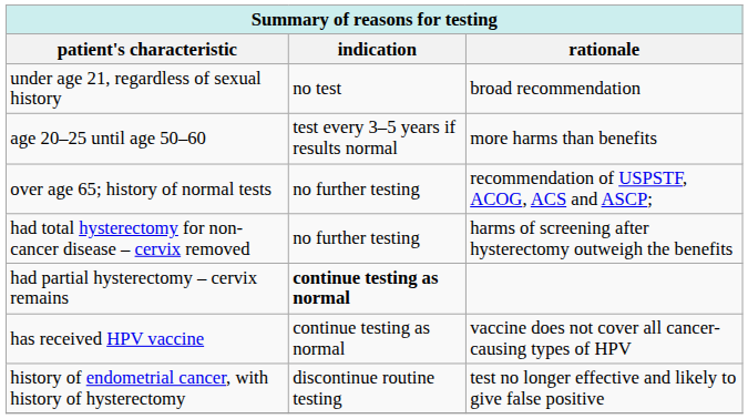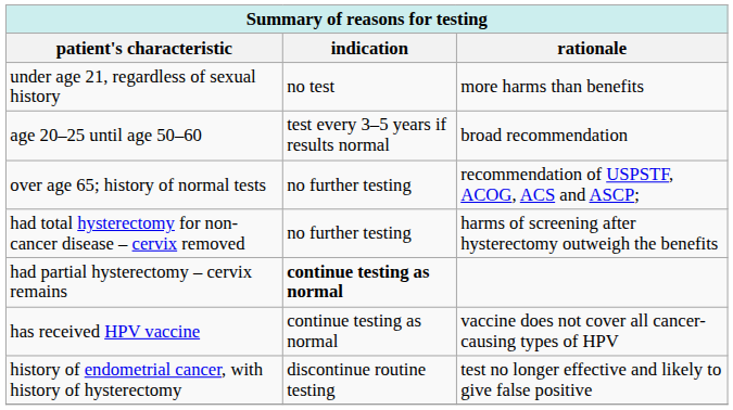under age 21, regardless of sexual history | rationale: broad recommendation -> more harms than benefits
age 20–25 until age 50–60 | rationale: more harms than benefits -> broad recommendation
